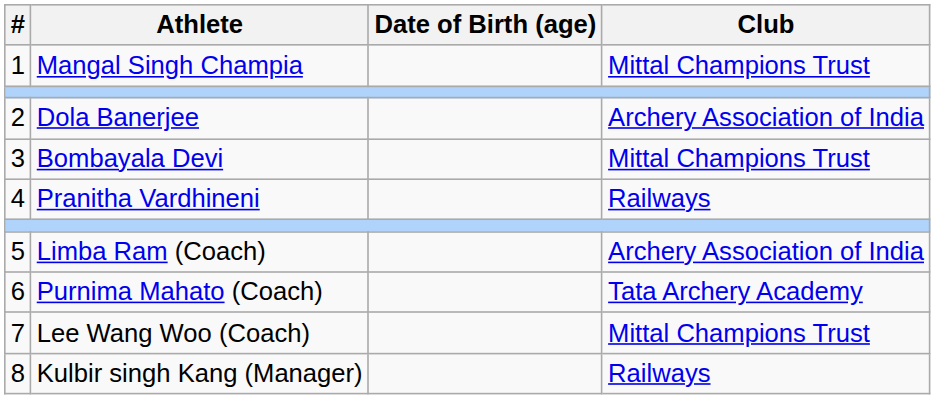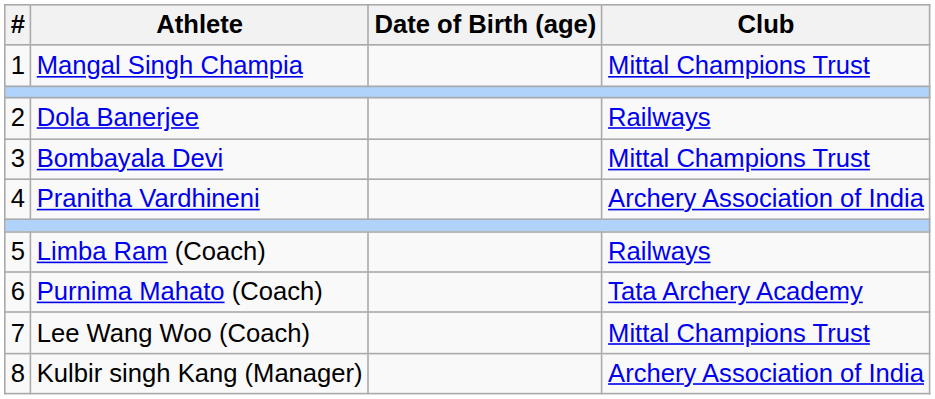Dola Banerjee | Club: Archery Association of India -> Railways
Pranitha Vardhineni | Club: Railways -> Archery Association of India
Limba Ram (Coach) | Club: Archery Association of India -> Railways
Kulbir singh Kang (Manager) | Club: Railways -> Archery Association of India
